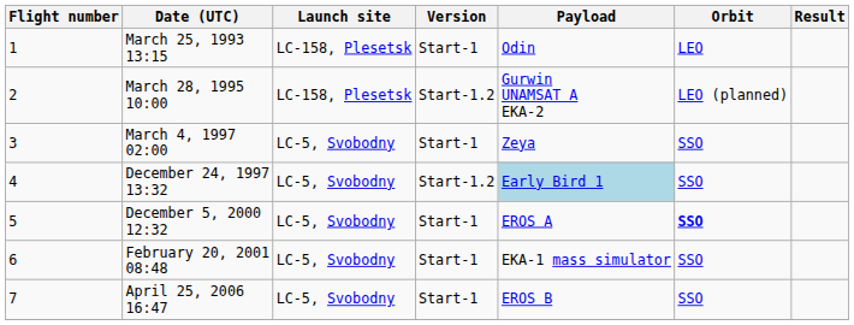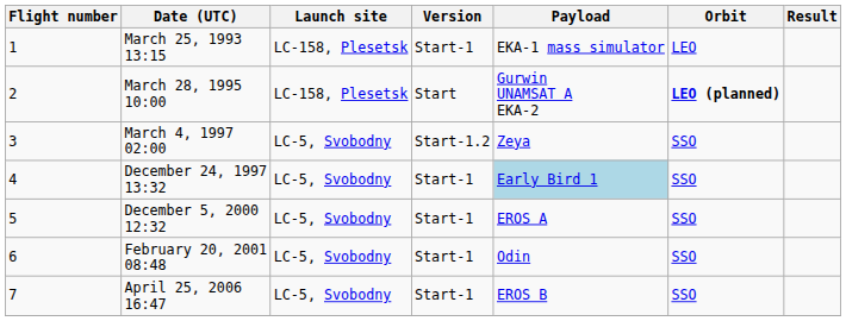March 25, 1993 13:15 | Payload: Odin -> EKA-1 mass simulator
March 28, 1995 10:00 | Version: Start-1.2 -> Start
March 28, 1995 10:00 | Orbit: normal -> bold
March 4, 1997 02:00 | Version: Start-1 -> Start-1.2
December 24, 1997 13:32 | Version: Start-1.2 -> Start-1
December 5, 2000 12:32 | Orbit: bold -> normal
February 20, 2001 08:48 | Payload: EKA-1 mass simulator -> Odin
